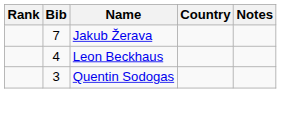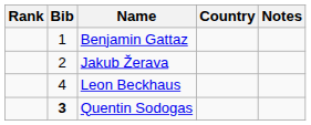+ row: 1 | Benjamin Gattaz
Jakub Žerava | Bib: 7 -> 2
Quentin Sodogas | Bib: normal -> bold
